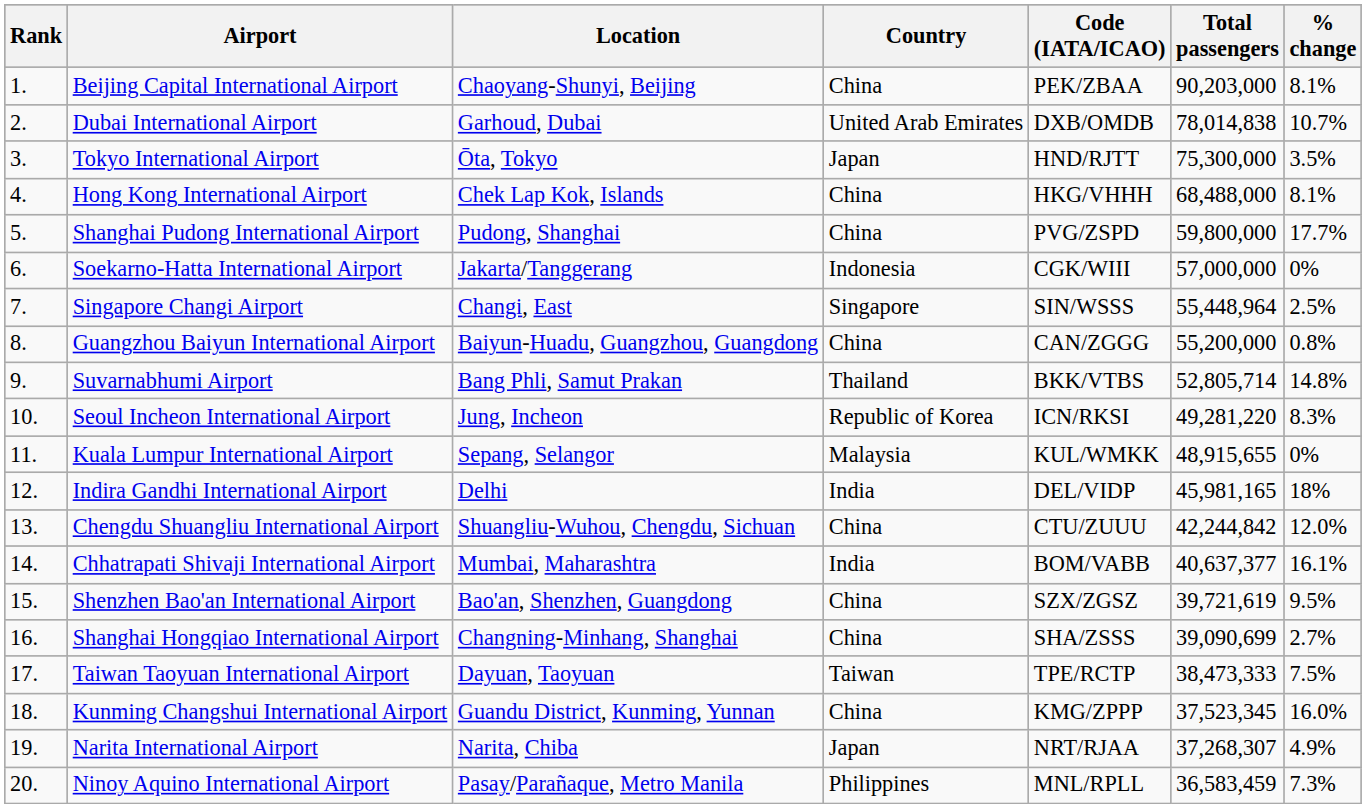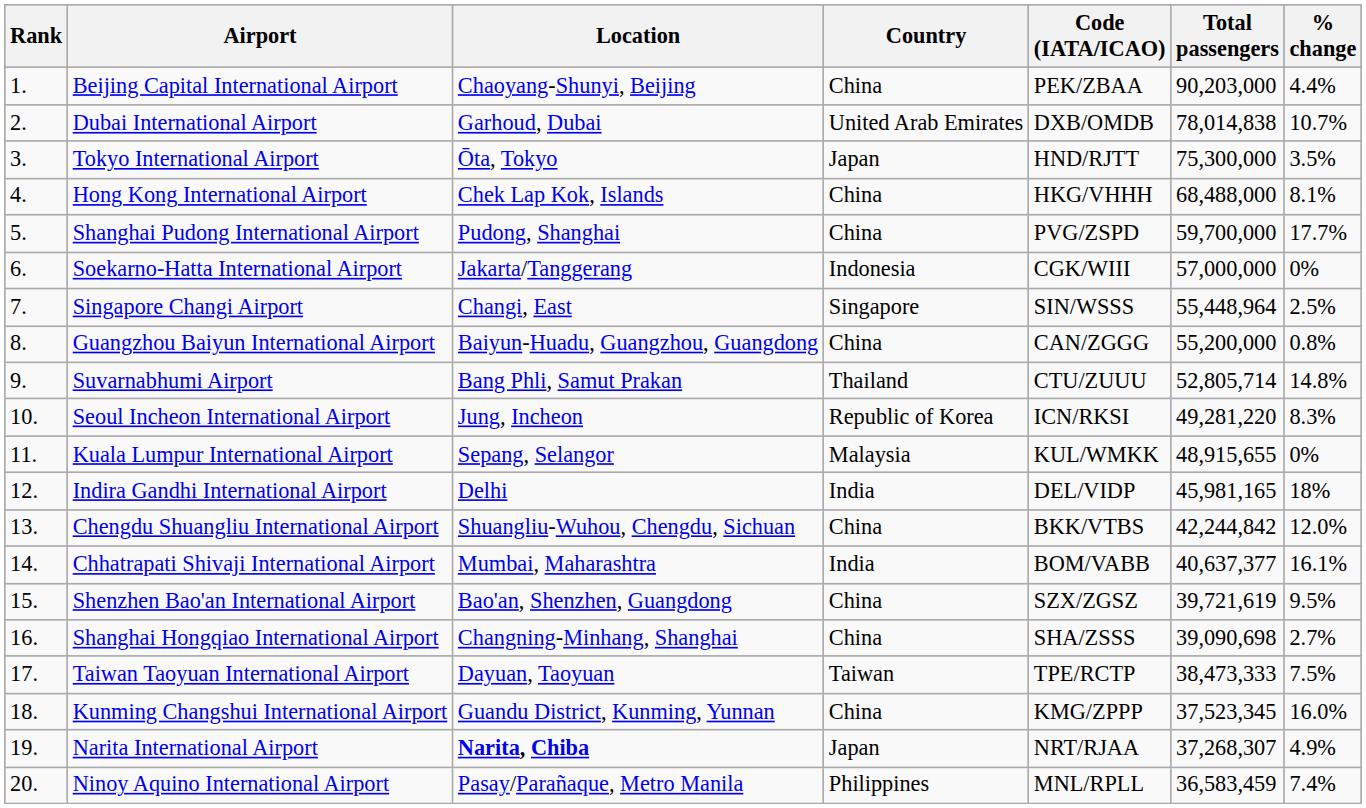Beijing Capital International Airport | % change: 8.1% -> 4.4%
Shanghai Pudong International Airport | Total passengers: 59,800,000 -> 59,700,000
Suvarnabhumi Airport | Code (IATA/ICAO): BKK/VTBS -> CTU/ZUUU
Chengdu Shuangliu International Airport | Code (IATA/ICAO): CTU/ZUUU -> BKK/VTBS
Shanghai Hongqiao International Airport | Total passengers: 39,090,699 -> 39,090,698
Narita International Airport | Location: normal -> bold
Ninoy Aquino International Airport | % change: 7.3% -> 7.4%
